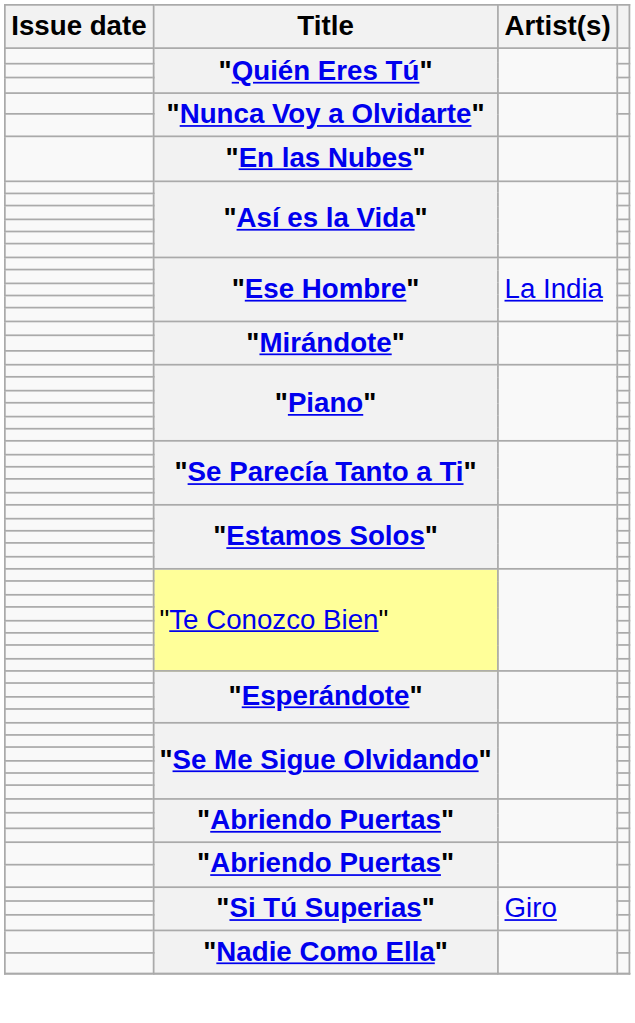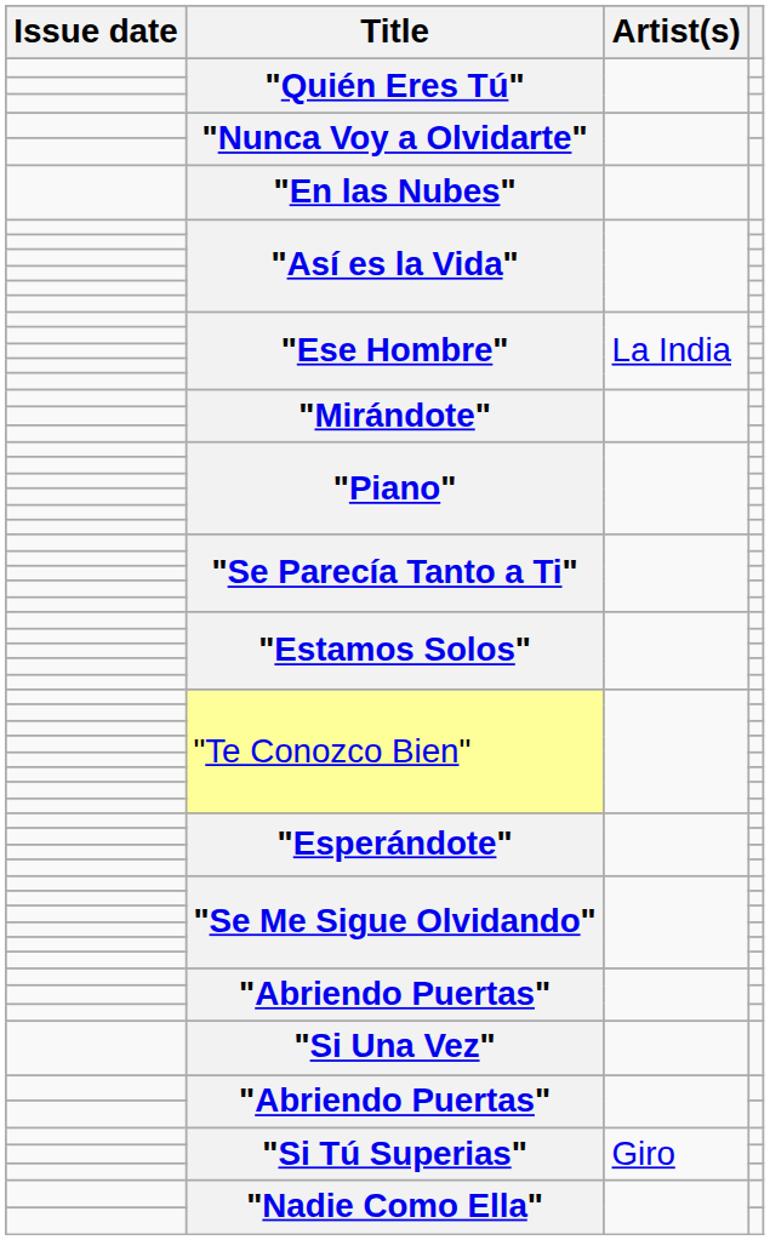+ row: "Si Una Vez"
